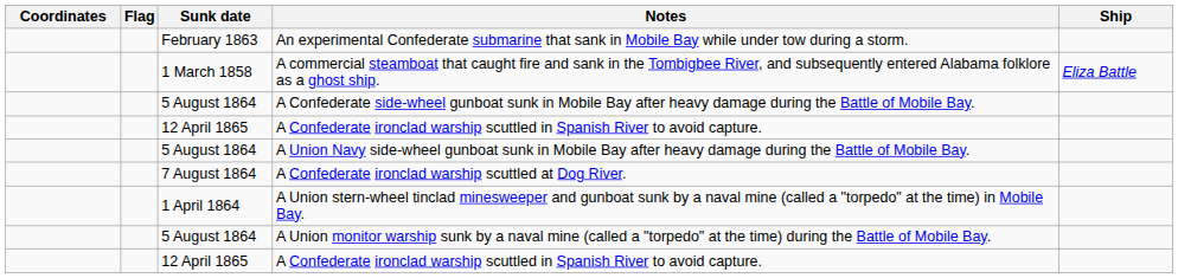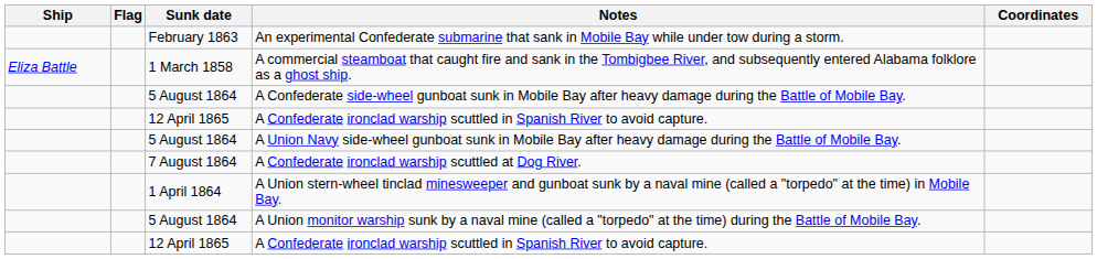columns swapped: Ship <-> Coordinates
